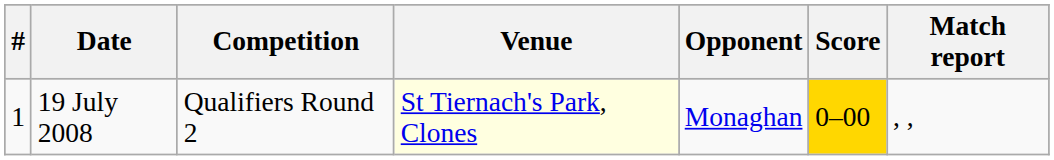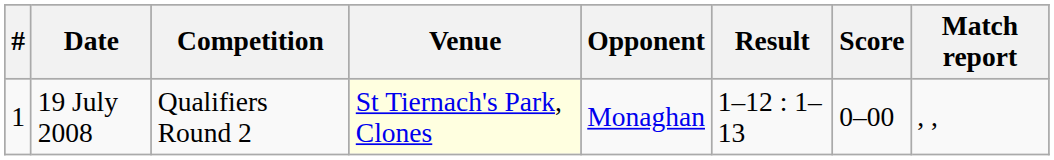+ column: Result | 1–12 : 1–13
19 July 2008 | Score: gold background -> no background
